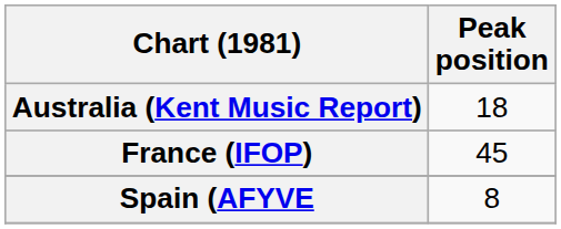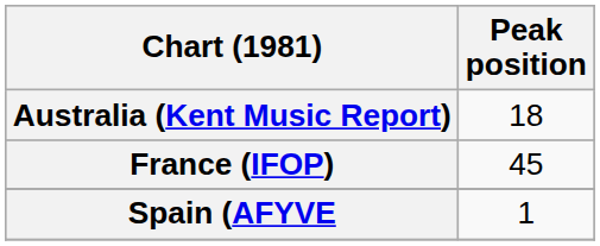Spain (AFYVE | Peak position: 8 -> 1
